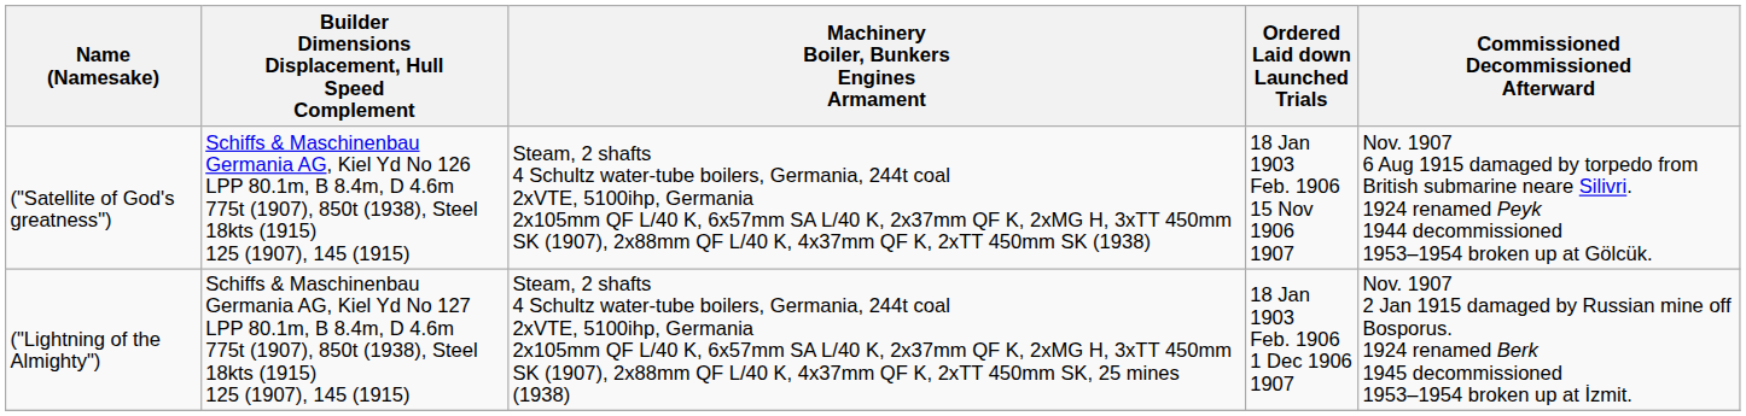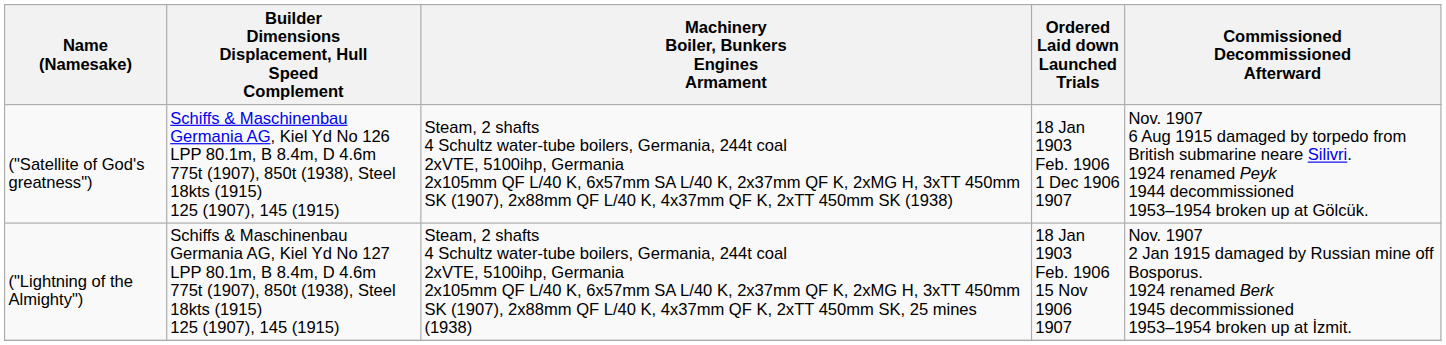("Satellite of God's greatness") | Ordered Laid down Launched Trials: 18 Jan 1903 Feb. 1906 15 Nov 1906 1907 -> 18 Jan 1903 Feb. 1906 1 Dec 1906 1907
("Lightning of the Almighty") | Ordered Laid down Launched Trials: 18 Jan 1903 Feb. 1906 1 Dec 1906 1907 -> 18 Jan 1903 Feb. 1906 15 Nov 1906 1907
